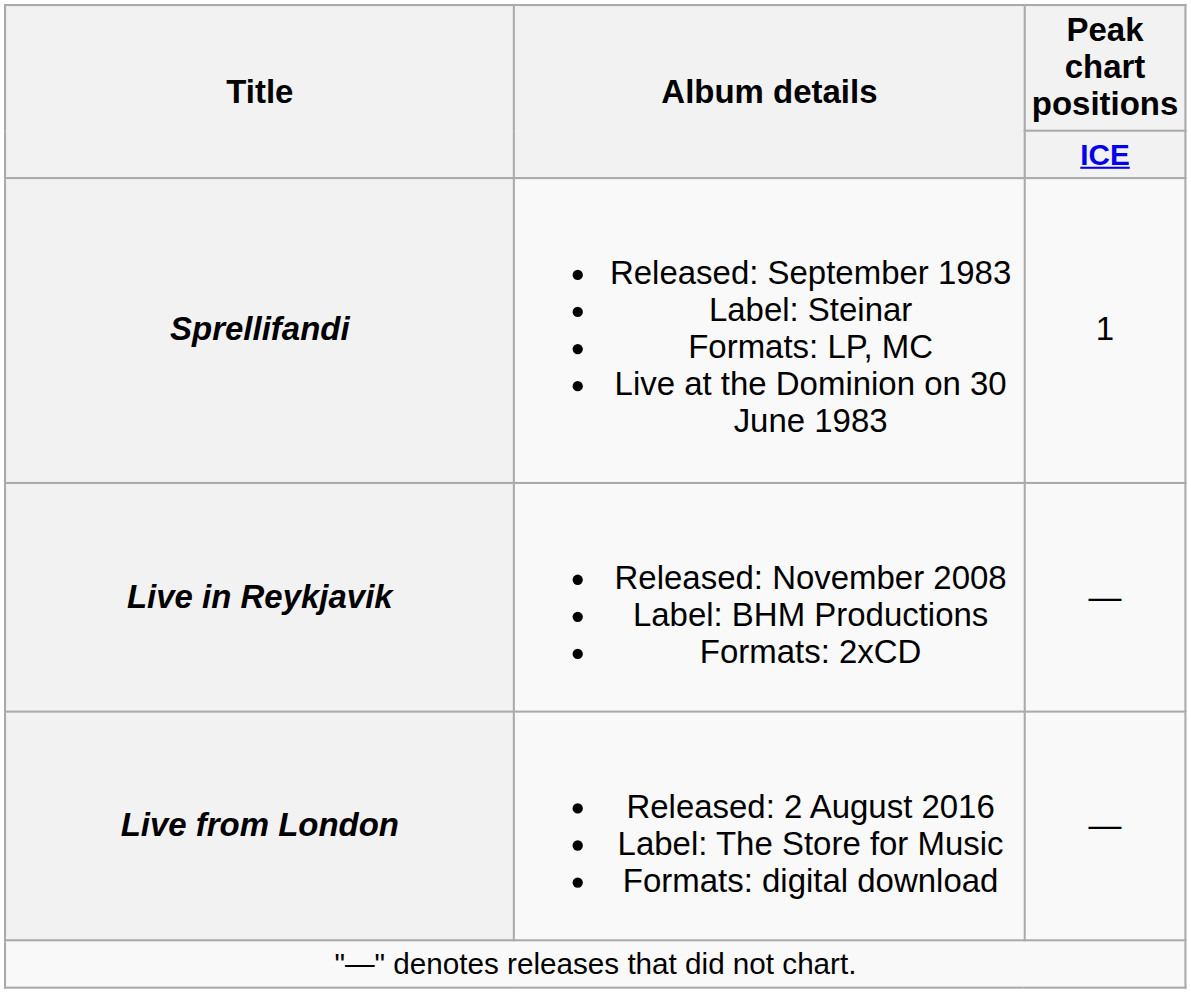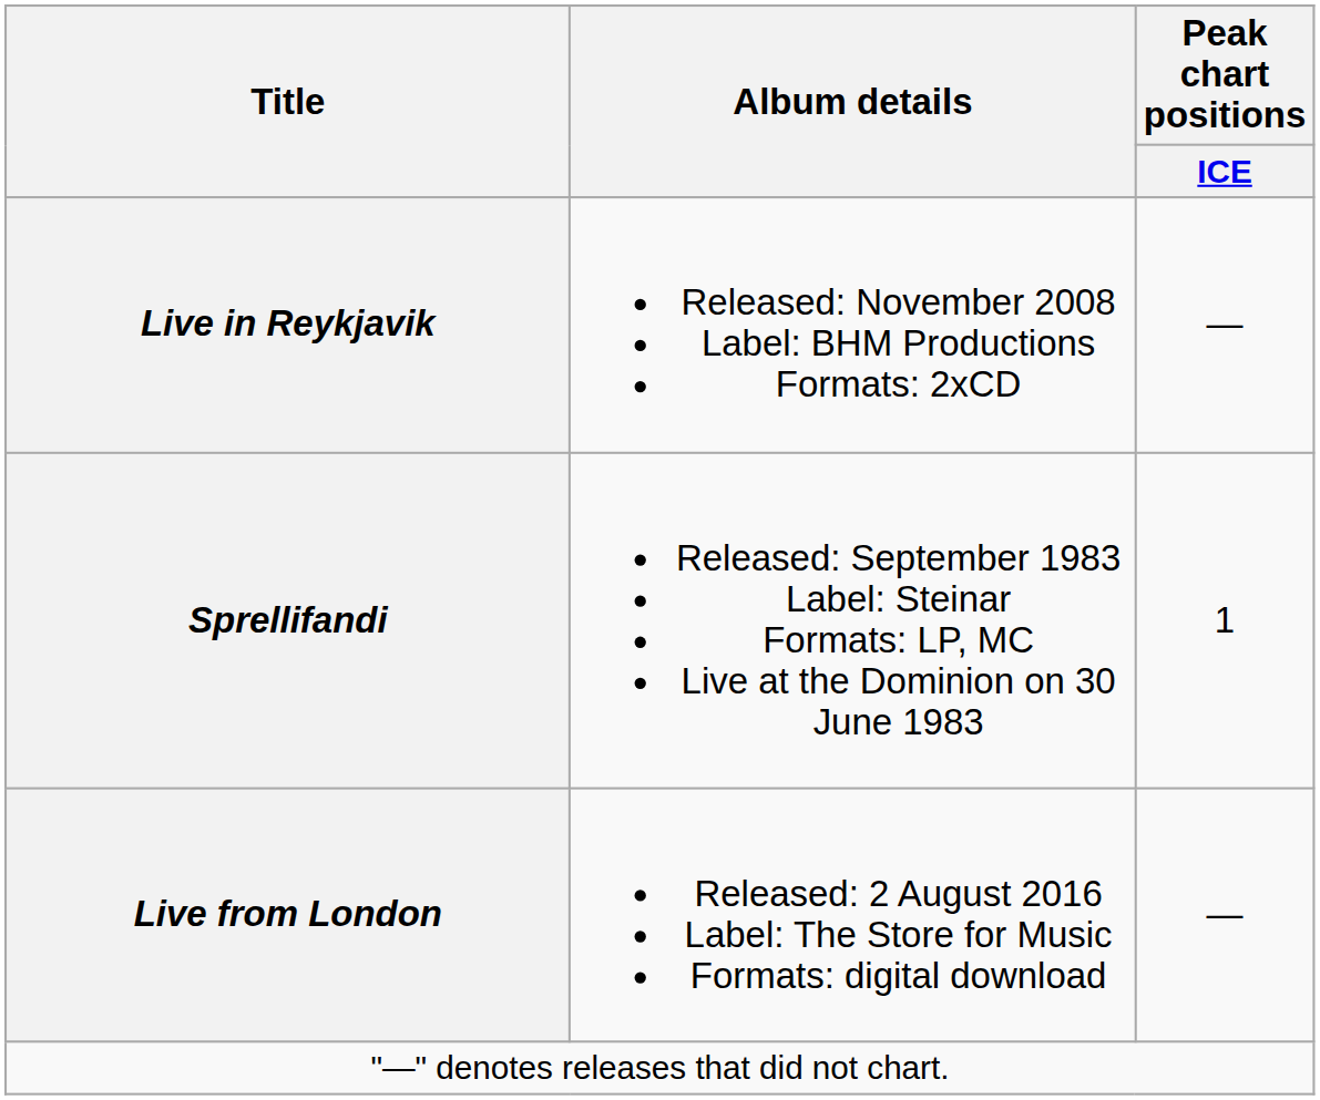rows swapped: Sprellifandi <-> Live in Reykjavik
